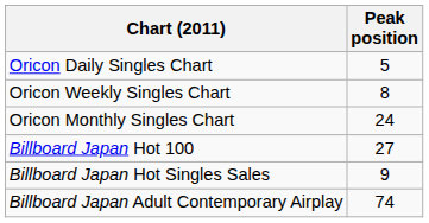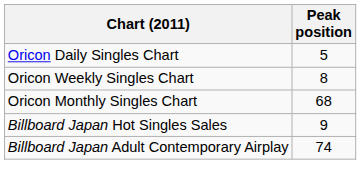Oricon Monthly Singles Chart | Peak position: 24 -> 68
- row: Billboard Japan Hot 100 | 27
